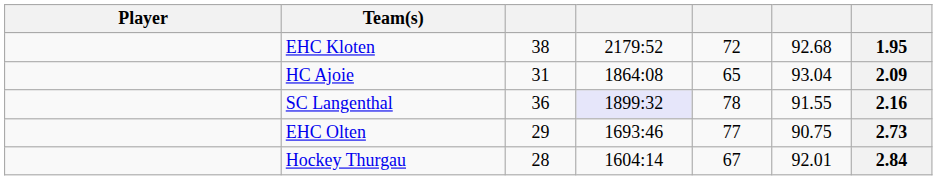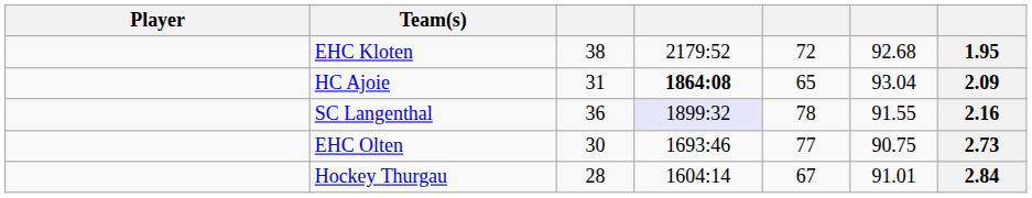HC Ajoie | column 4: normal -> bold
EHC Olten | column 3: 29 -> 30
Hockey Thurgau | column 6: 92.01 -> 91.01
